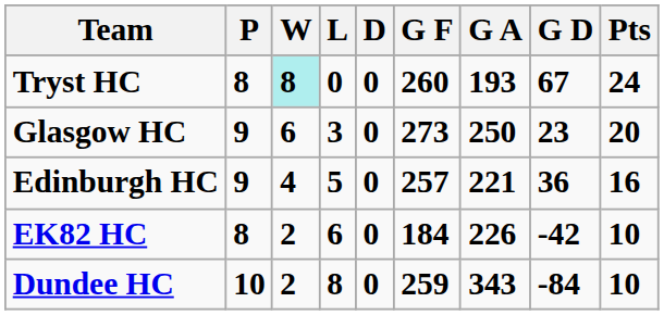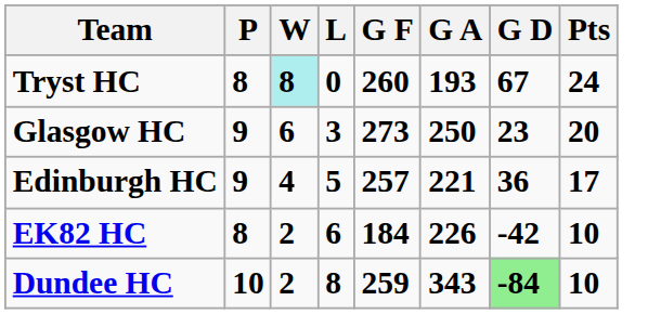- column: D | 0 | 0 | 0 | 0 | 0
Edinburgh HC | Pts: 16 -> 17
Dundee HC | G D: no background -> lightgreen background
